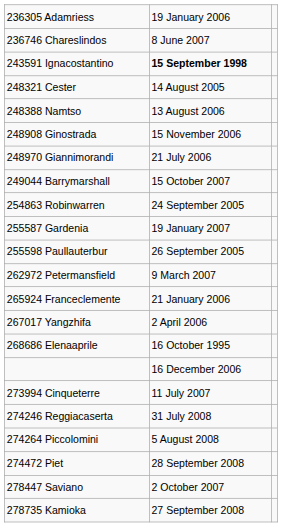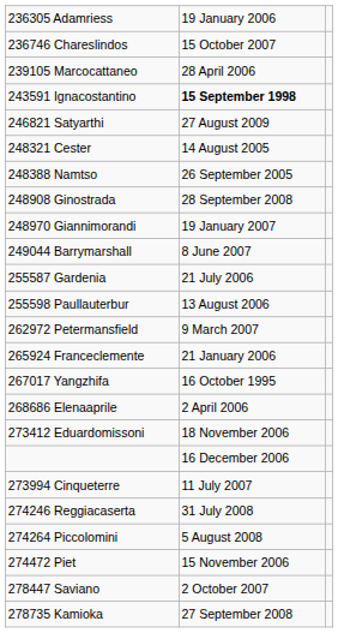236746 Chareslindos | column 2: 8 June 2007 -> 15 October 2007
+ row: 239105 Marcocattaneo | 28 April 2006
+ row: 246821 Satyarthi | 27 August 2009
248388 Namtso | column 2: 13 August 2006 -> 26 September 2005
248908 Ginostrada | column 2: 15 November 2006 -> 28 September 2008
248970 Giannimorandi | column 2: 21 July 2006 -> 19 January 2007
249044 Barrymarshall | column 2: 15 October 2007 -> 8 June 2007
- row: 254863 Robinwarren | 24 September 2005
255587 Gardenia | column 2: 19 January 2007 -> 21 July 2006
255598 Paullauterbur | column 2: 26 September 2005 -> 13 August 2006
267017 Yangzhifa | column 2: 2 April 2006 -> 16 October 1995
268686 Elenaaprile | column 2: 16 October 1995 -> 2 April 2006
+ row: 273412 Eduardomissoni | 18 November 2006
274472 Piet | column 2: 28 September 2008 -> 15 November 2006
